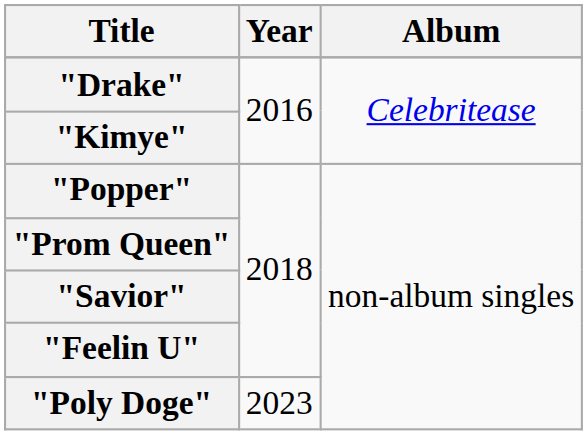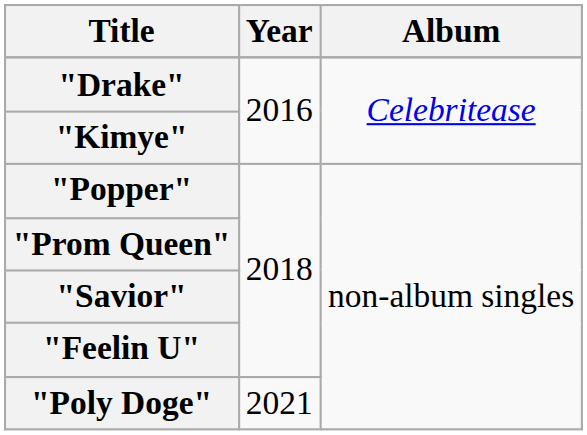"Poly Doge" | Year: 2023 -> 2021
